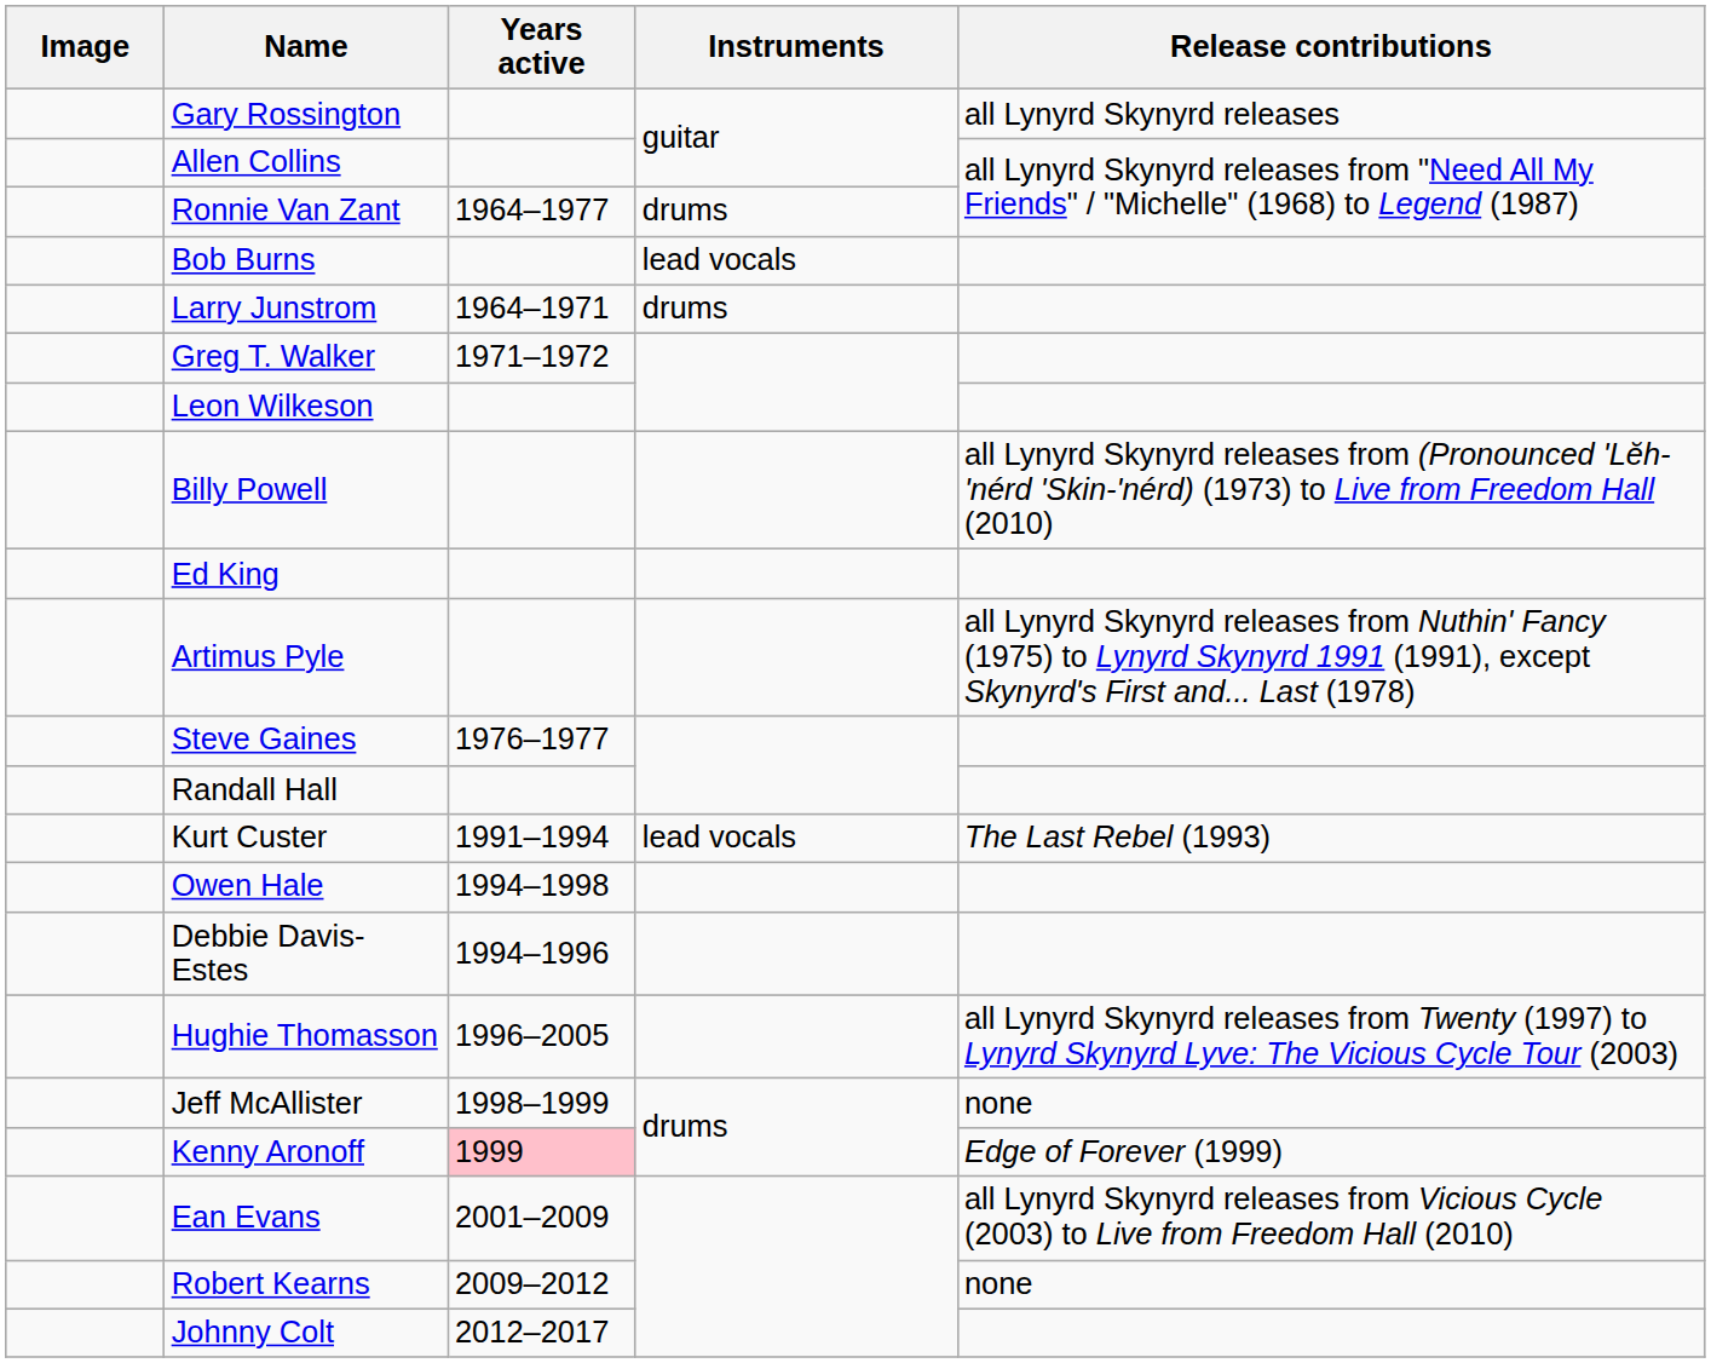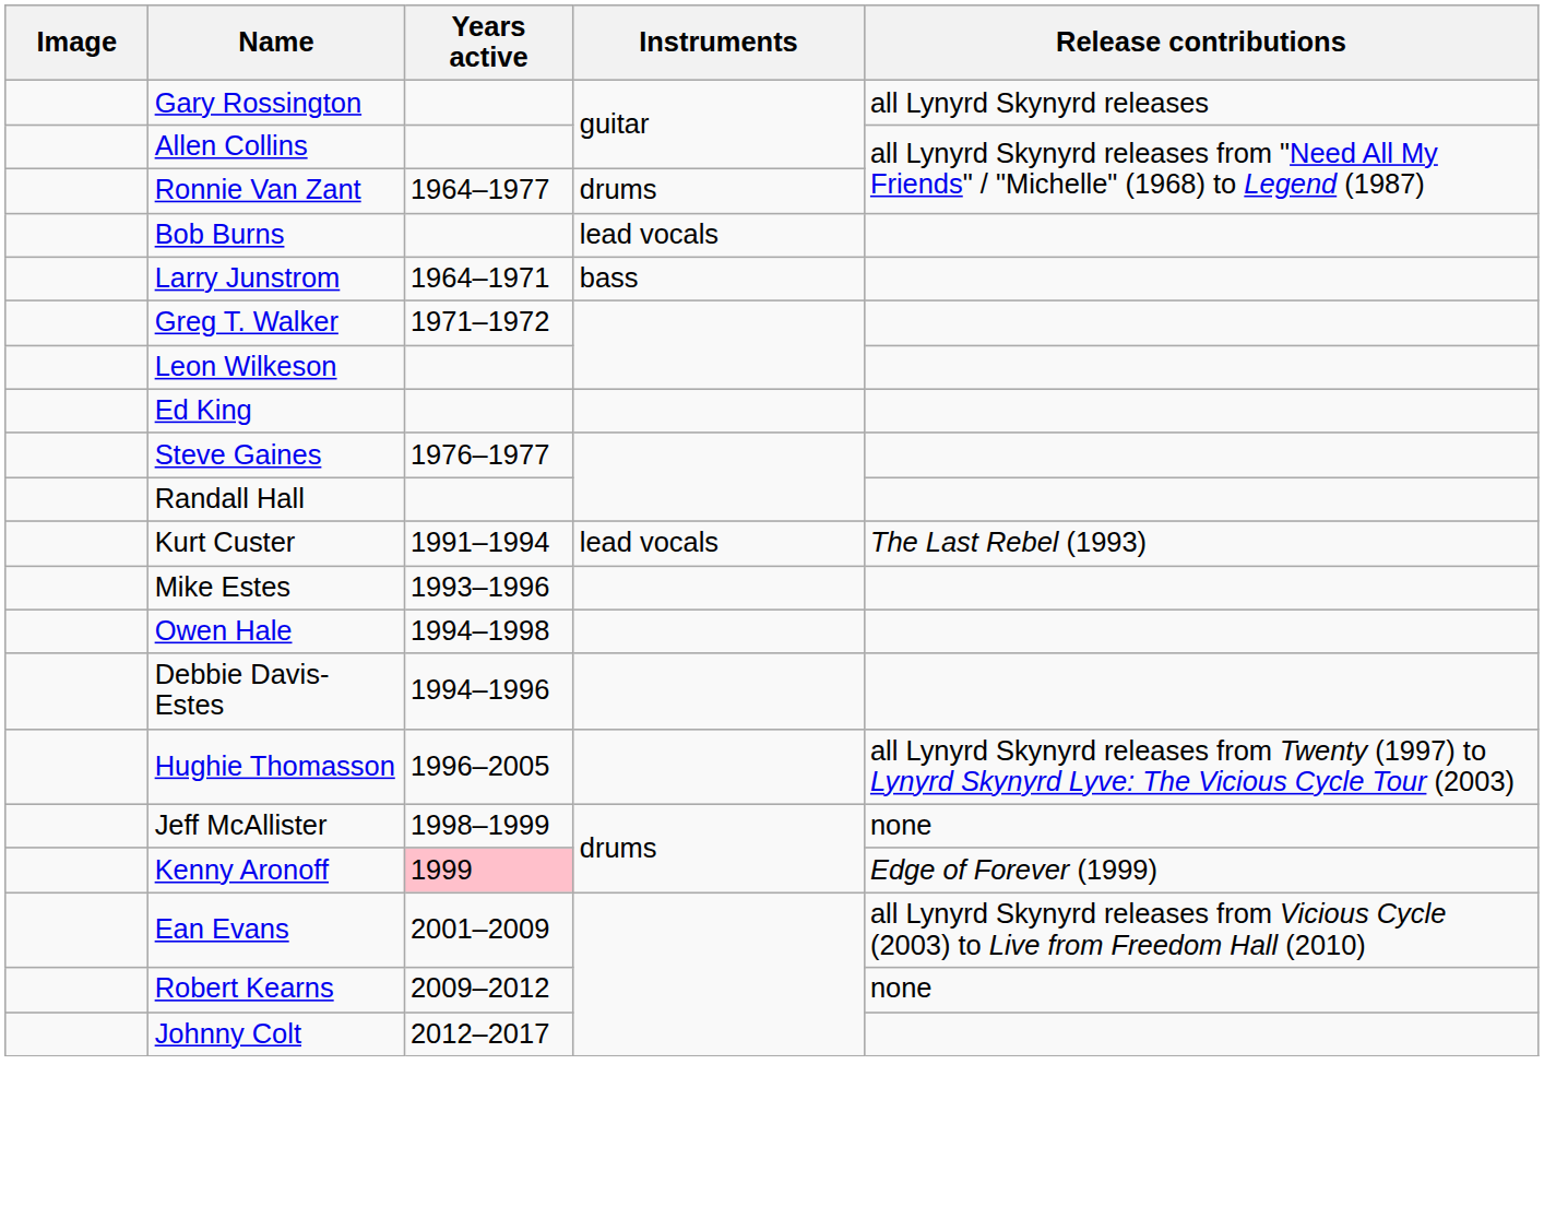Larry Junstrom | Instruments: drums -> bass
- row: Billy Powell | all Lynyrd Skynyrd releases from (Pronounced 'Lĕh-'nérd 'Skin-'nérd) (1973) to Live from Freedom Hall (2010)
- row: Artimus Pyle | all Lynyrd Skynyrd releases from Nuthin' Fancy (1975) to Lynyrd Skynyrd 1991 (1991), except Skynyrd's First and... Last (1978)
+ row: Mike Estes | 1993–1996
